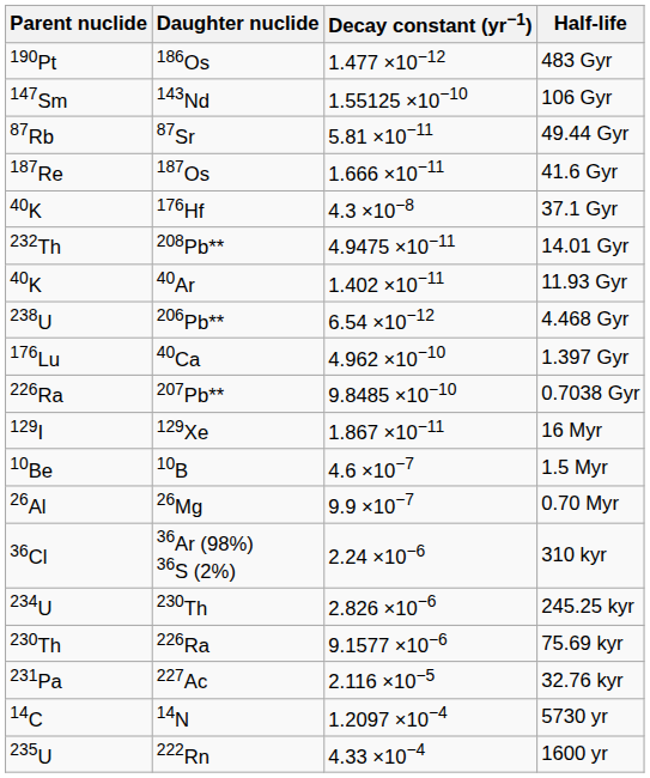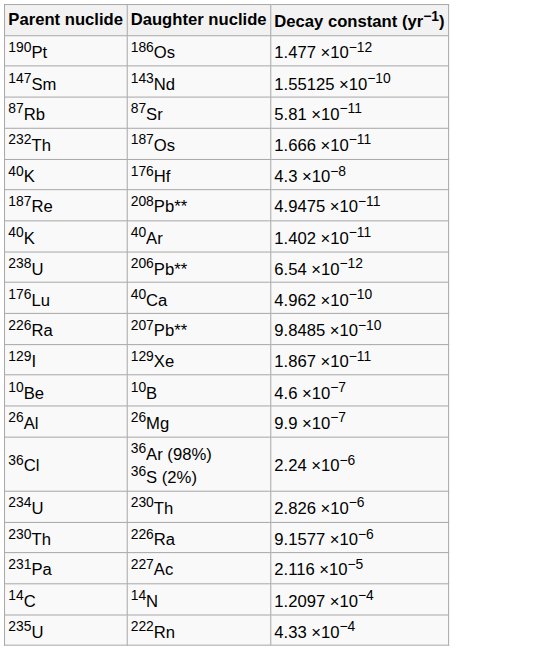- column: Half-life | 483 Gyr | 106 Gyr | 49.44 Gyr | 41.6 Gyr | 37.1 Gyr | 14.01 Gyr | 11.93 Gyr | 4.468 Gyr | 1.397 Gyr | 0.7038 Gyr | 16 Myr | 1.5 Myr | 0.70 Myr | 310 kyr | 245.25 kyr | 75.69 kyr | 32.76 kyr | 5730 yr | 1600 yr
187Os | Parent nuclide: 187Re -> 232Th
208Pb** | Parent nuclide: 232Th -> 187Re
